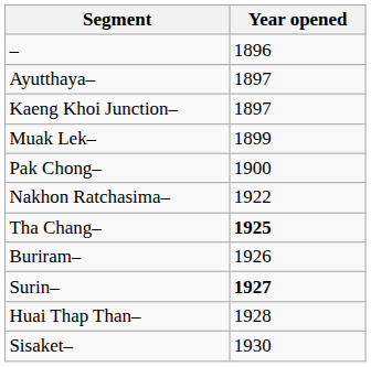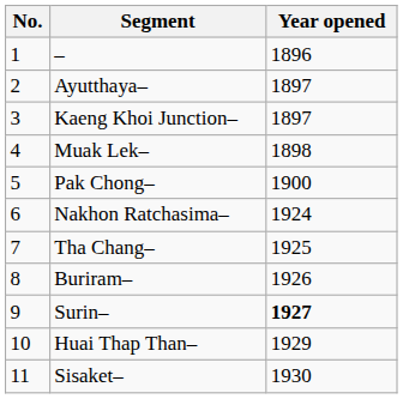+ column: No. | 1 | 2 | 3 | 4 | 5 | 6 | 7 | 8 | 9 | 10 | 11
Muak Lek– | Year opened: 1899 -> 1898
Nakhon Ratchasima– | Year opened: 1922 -> 1924
Tha Chang– | Year opened: bold -> normal
Huai Thap Than– | Year opened: 1928 -> 1929
